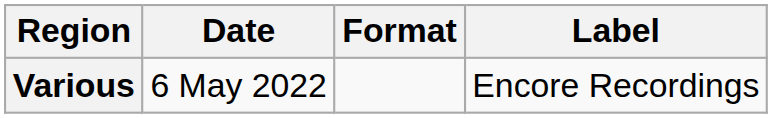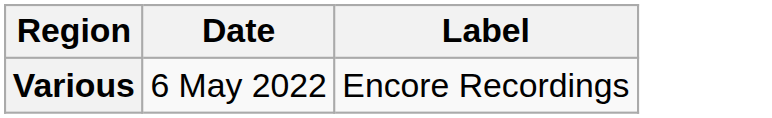- column: Format
